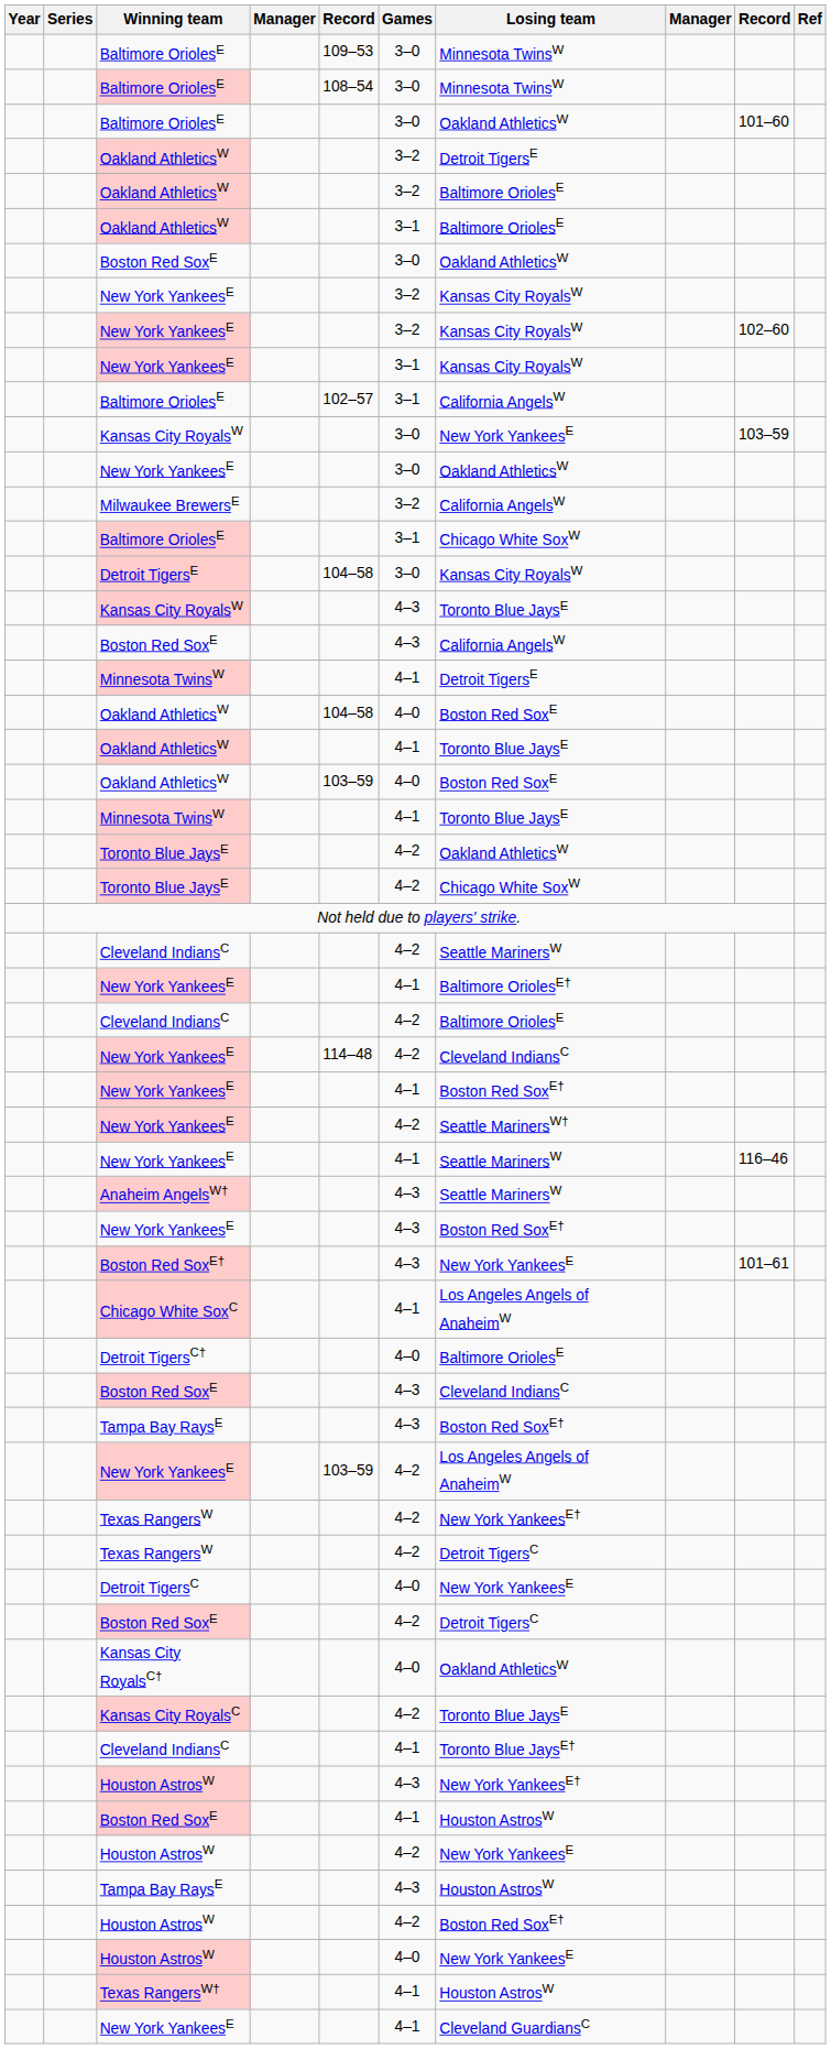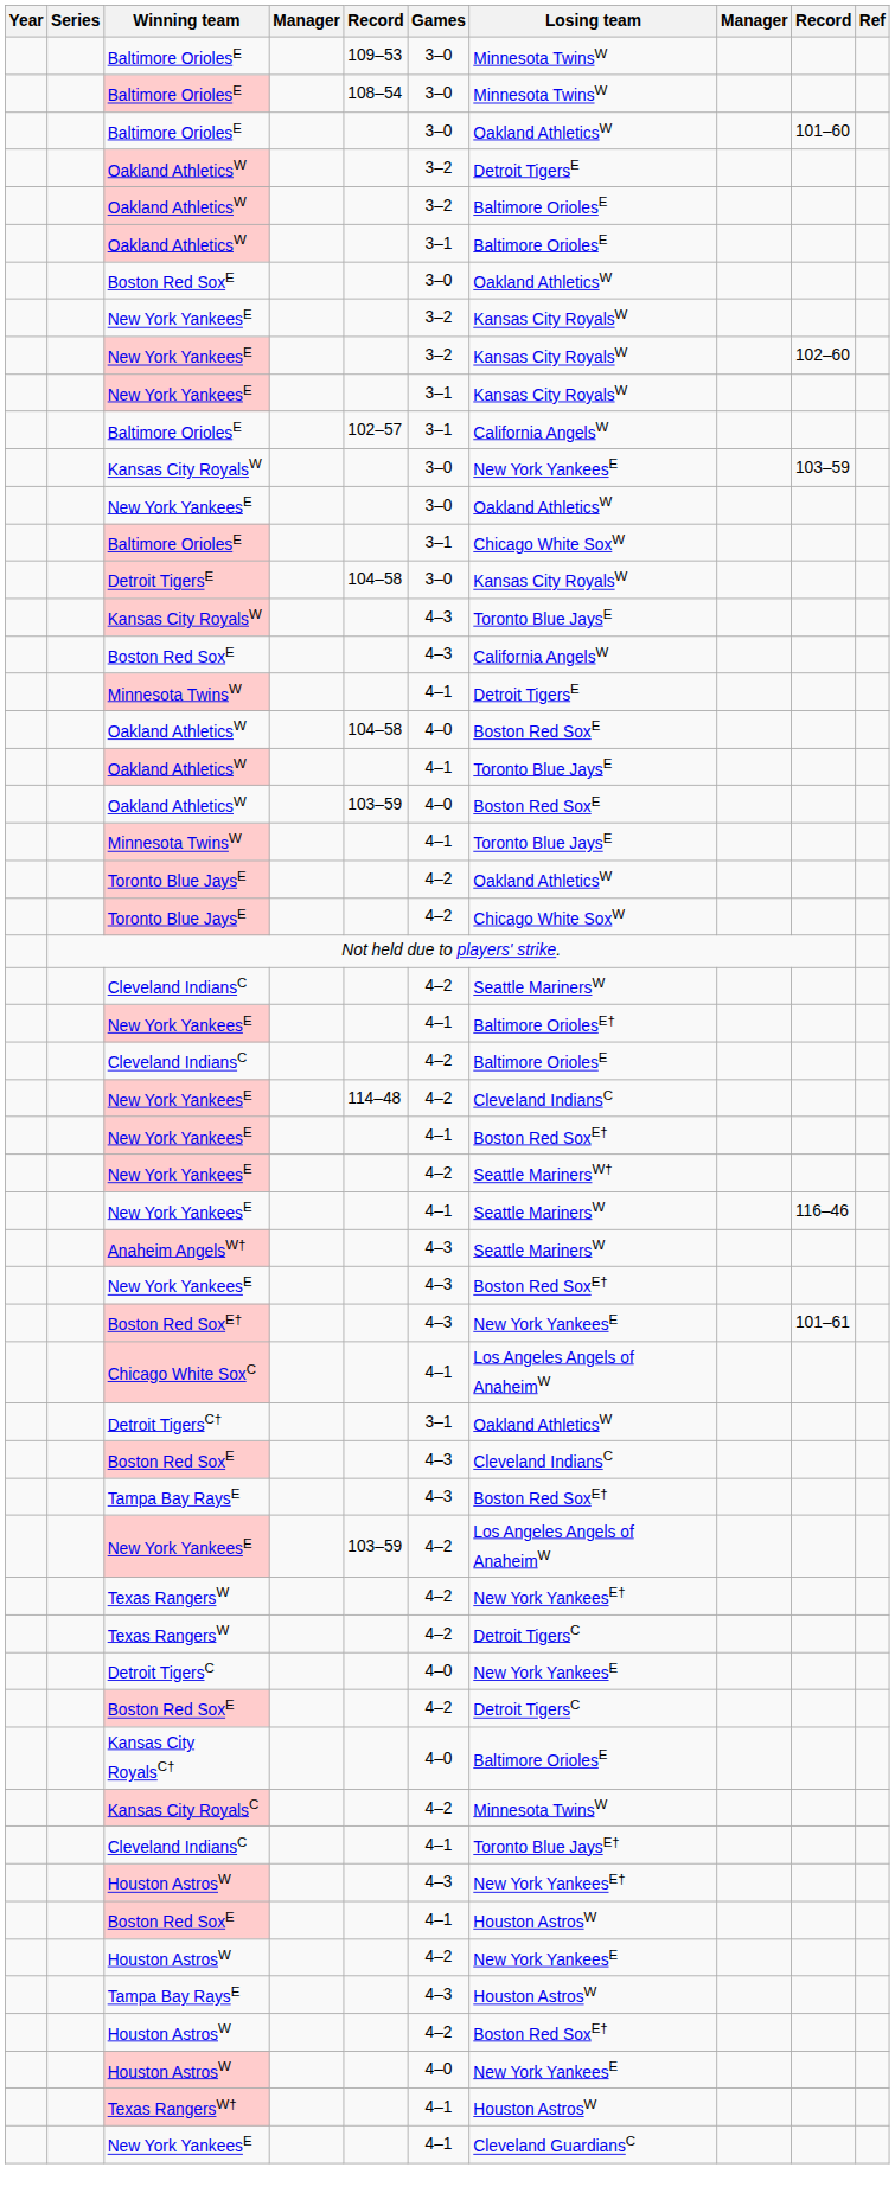- row: Milwaukee BrewersE | 3–2 | California AngelsW
Detroit TigersC† | Games: 4–0 -> 3–1
Detroit TigersC† | Losing team: Baltimore OriolesE -> Oakland AthleticsW
Kansas City RoyalsC† | Losing team: Oakland AthleticsW -> Baltimore OriolesE
Kansas City RoyalsC | Losing team: Toronto Blue JaysE -> Minnesota TwinsW
